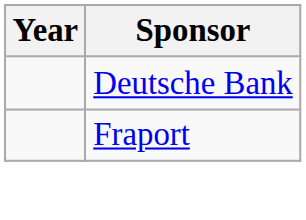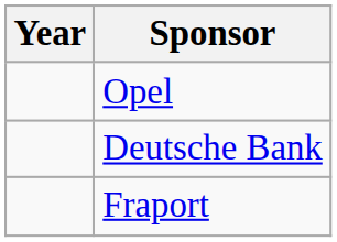+ row: Opel
